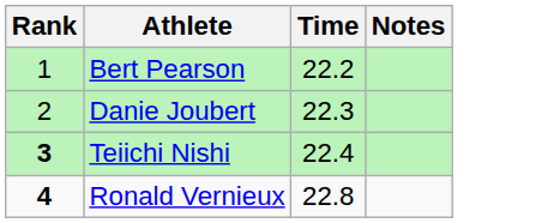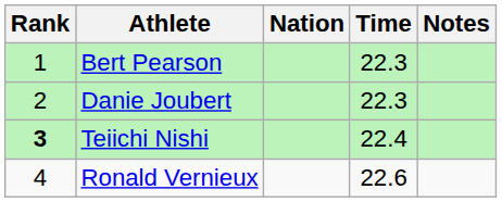+ column: Nation
Bert Pearson | Time: 22.2 -> 22.3
Ronald Vernieux | Rank: bold -> normal
Ronald Vernieux | Time: 22.8 -> 22.6
